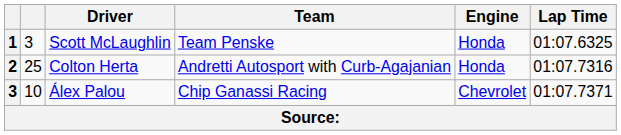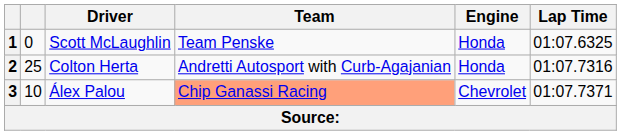Scott McLaughlin | column 2: 3 -> 0
Álex Palou | Team: no background -> lightsalmon background
